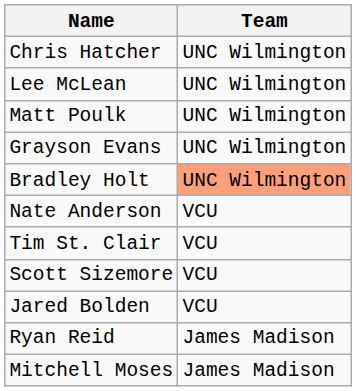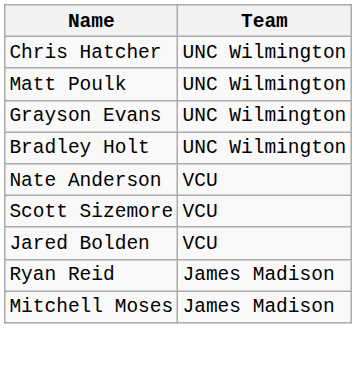- row: Lee McLean | UNC Wilmington
Bradley Holt | Team: lightsalmon background -> no background
- row: Tim St. Clair | VCU
